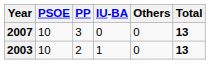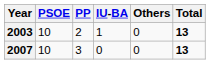rows swapped: 2003 <-> 2007
